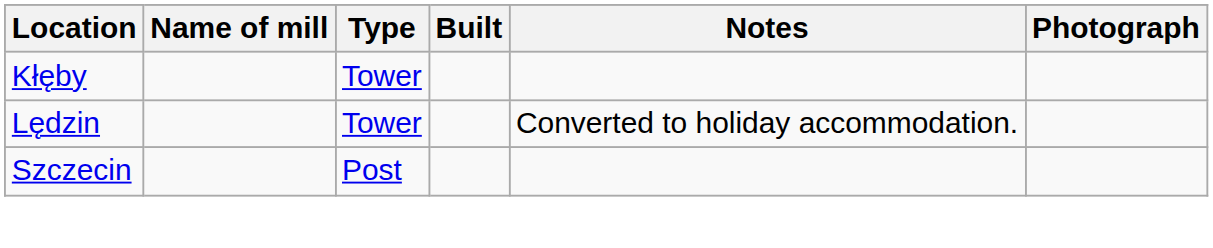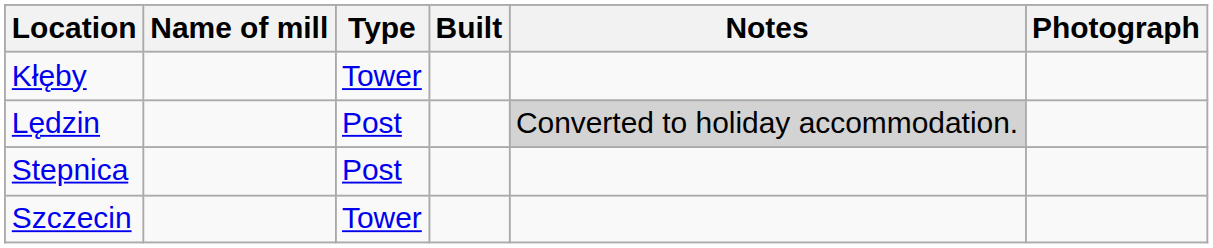Lędzin | Type: Tower -> Post
Lędzin | Notes: no background -> lightgrey background
+ row: Stepnica | Post
Szczecin | Type: Post -> Tower
